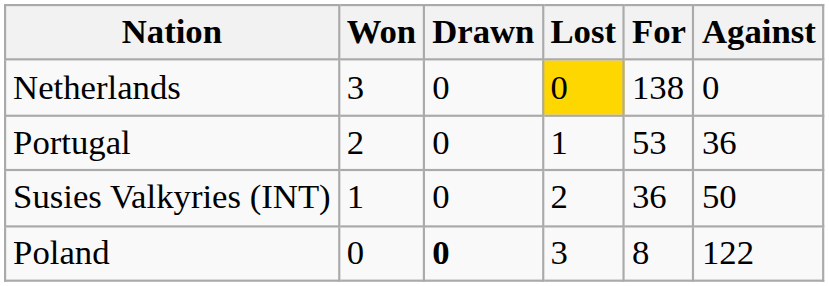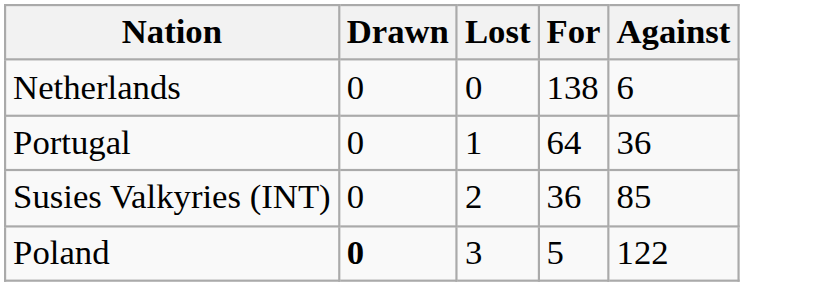- column: Won | 3 | 2 | 1 | 0
Netherlands | Lost: gold background -> no background
Netherlands | Against: 0 -> 6
Portugal | For: 53 -> 64
Susies Valkyries (INT) | Against: 50 -> 85
Poland | For: 8 -> 5
